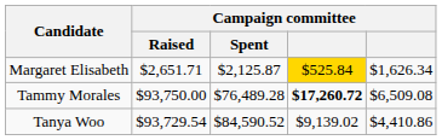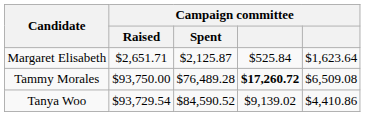Margaret Elisabeth | column 4: gold background -> no background
Margaret Elisabeth | column 5: $1,626.34 -> $1,623.64
